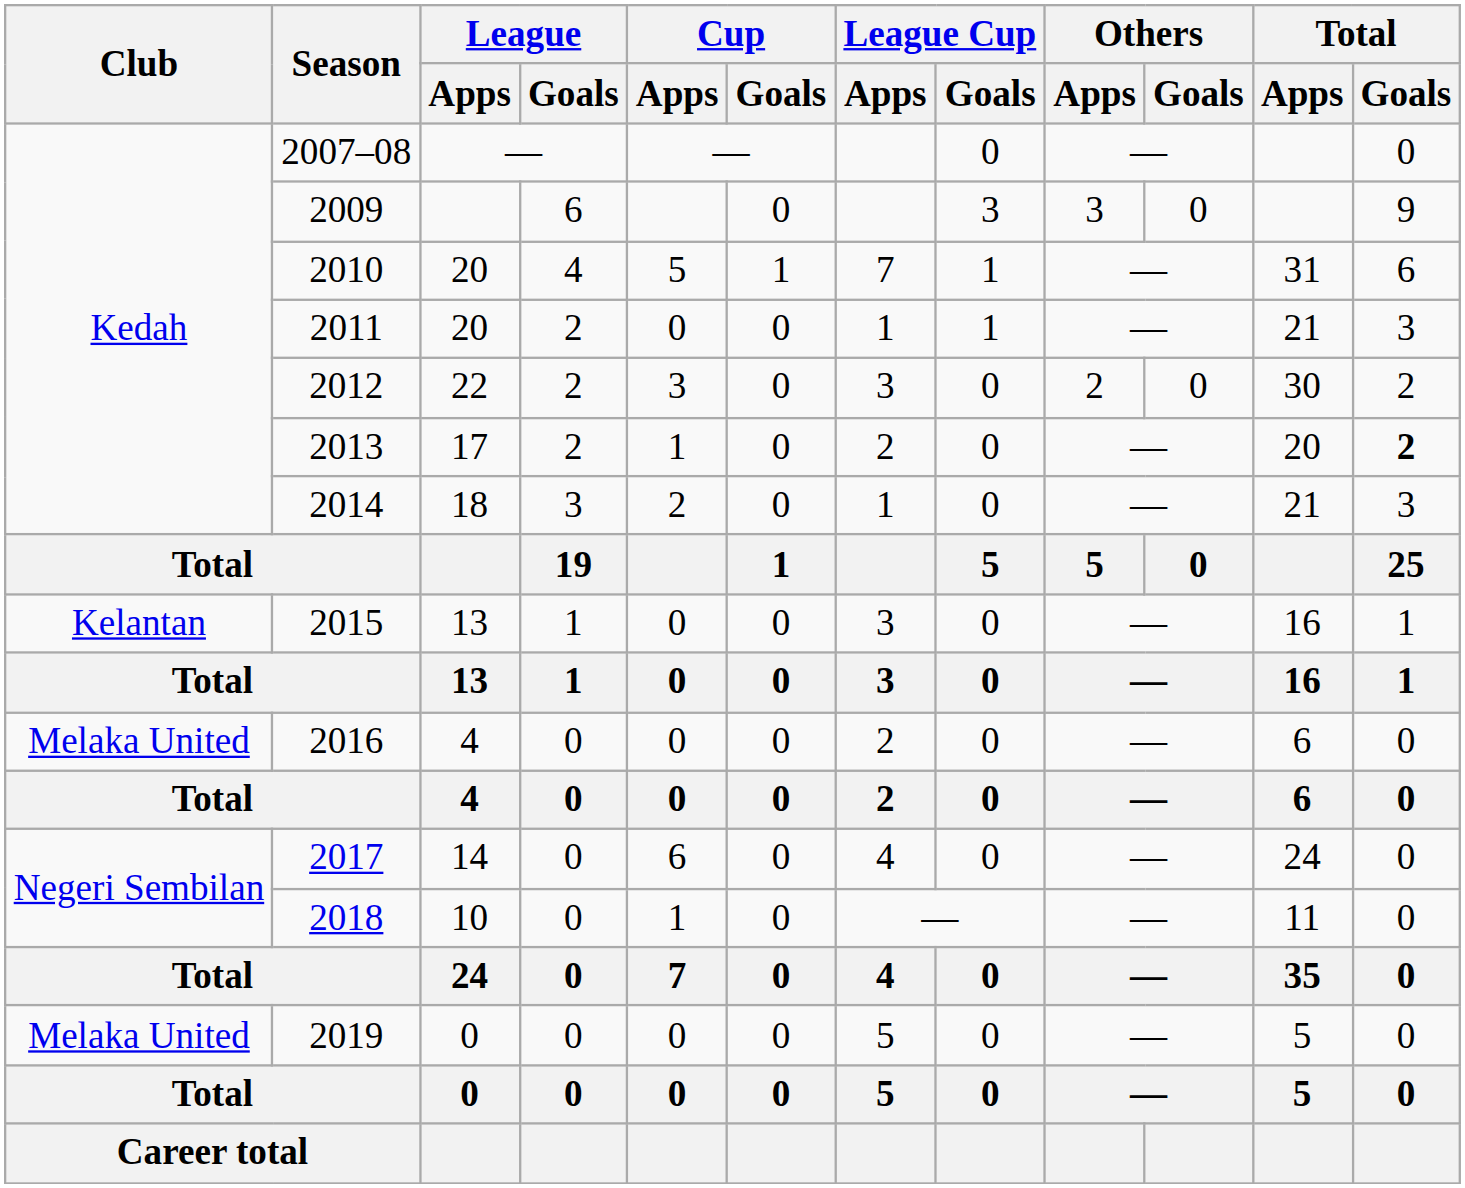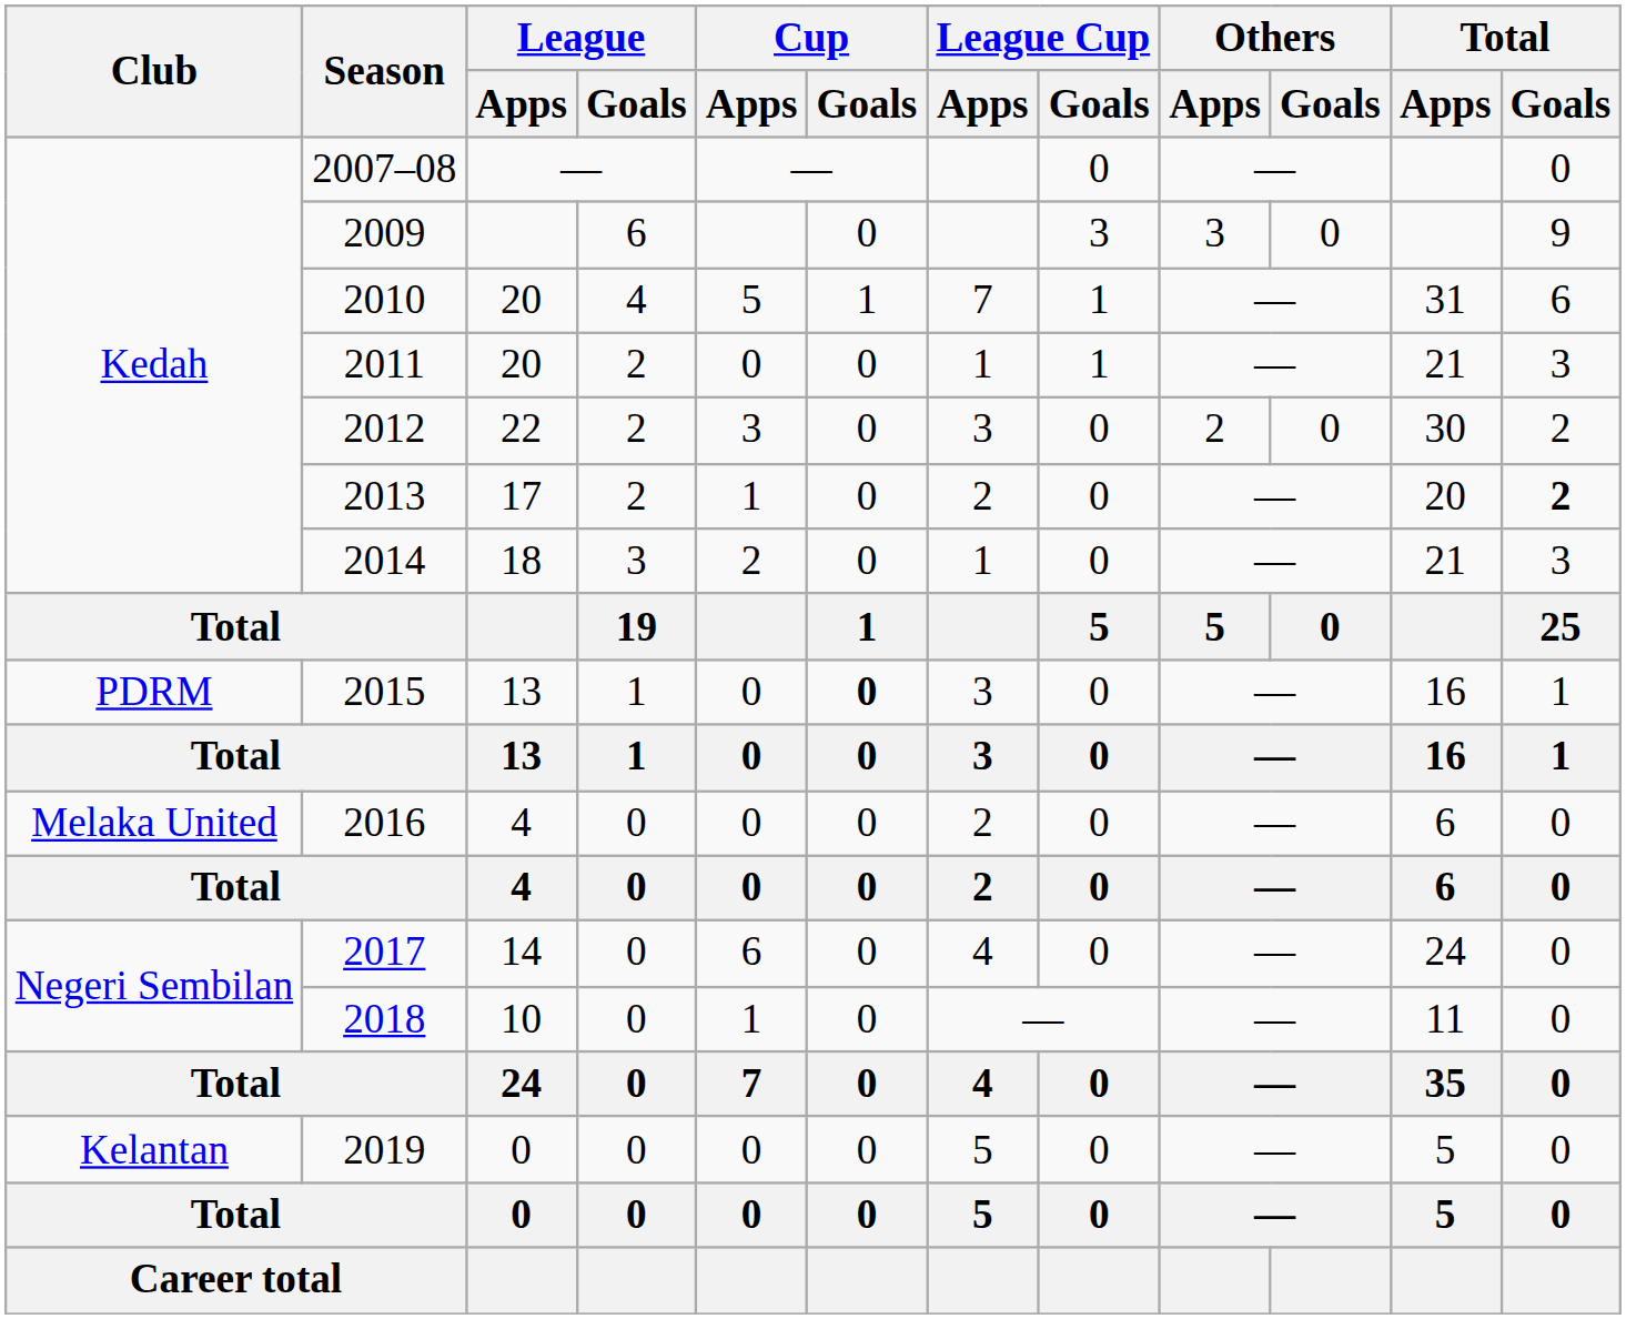2015 | Club: Kelantan -> PDRM
2015 | Cup / Goals: normal -> bold
2019 | Club: Melaka United -> Kelantan
